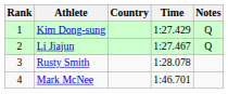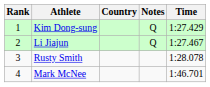columns swapped: Time <-> Notes
